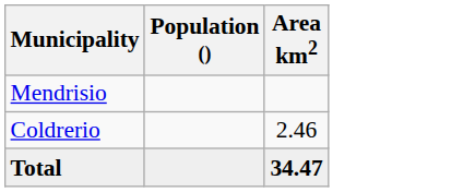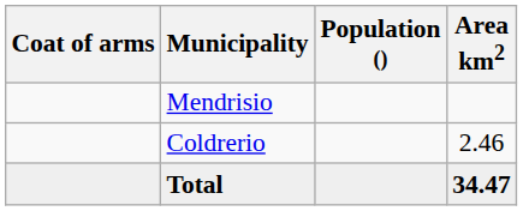+ column: Coat of arms
